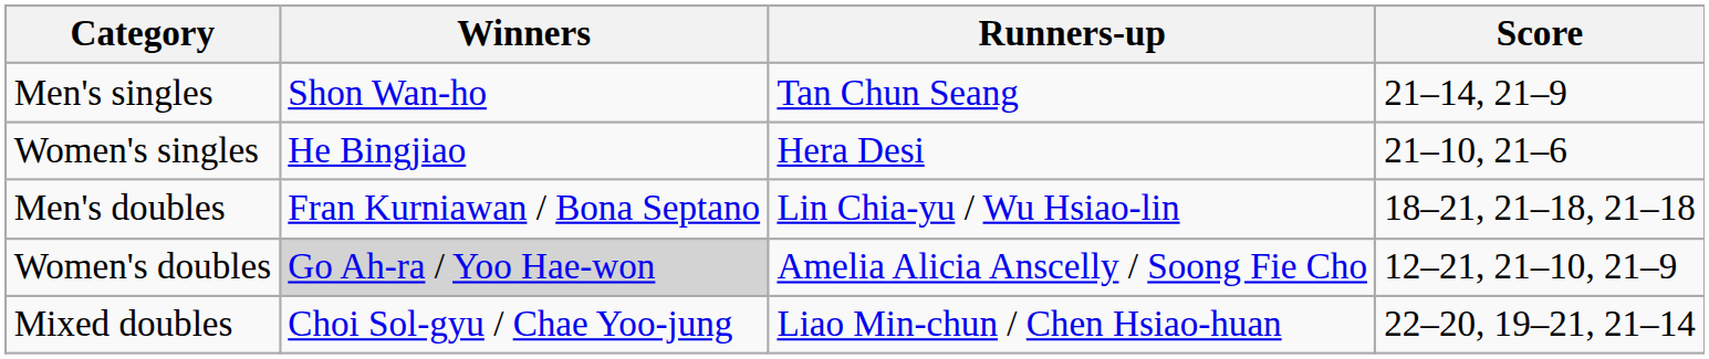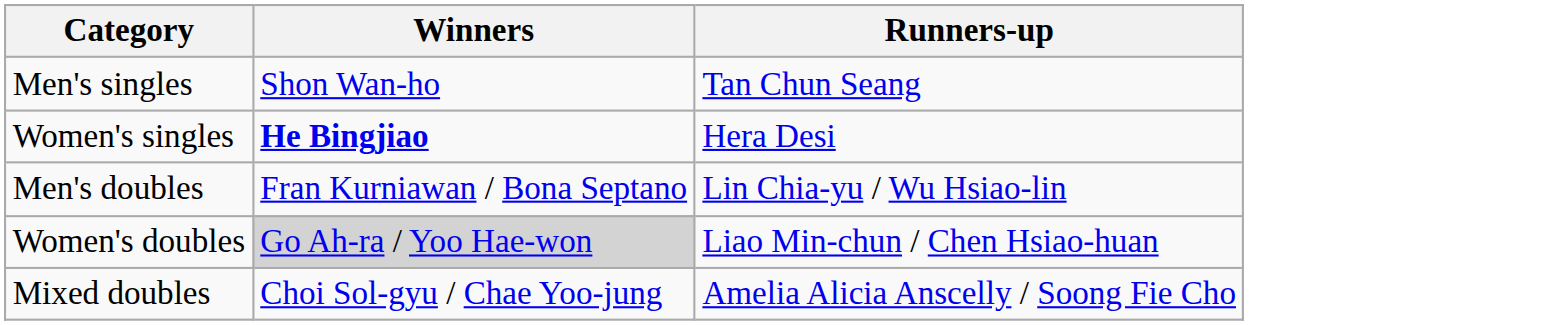- column: Score | 21–14, 21–9 | 21–10, 21–6 | 18–21, 21–18, 21–18 | 12–21, 21–10, 21–9 | 22–20, 19–21, 21–14
Women's singles | Winners: normal -> bold
Women's doubles | Runners-up: Amelia Alicia Anscelly / Soong Fie Cho -> Liao Min-chun / Chen Hsiao-huan
Mixed doubles | Runners-up: Liao Min-chun / Chen Hsiao-huan -> Amelia Alicia Anscelly / Soong Fie Cho
